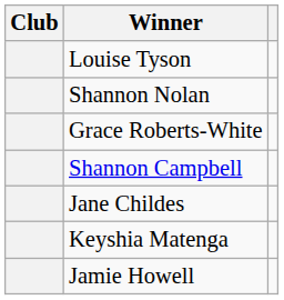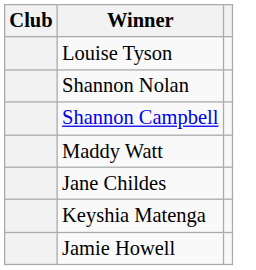- row: Grace Roberts-White
+ row: Maddy Watt
